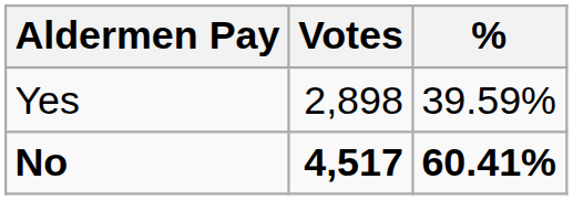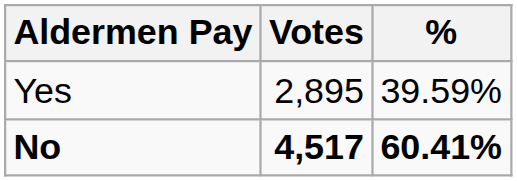Yes | Votes: 2,898 -> 2,895
